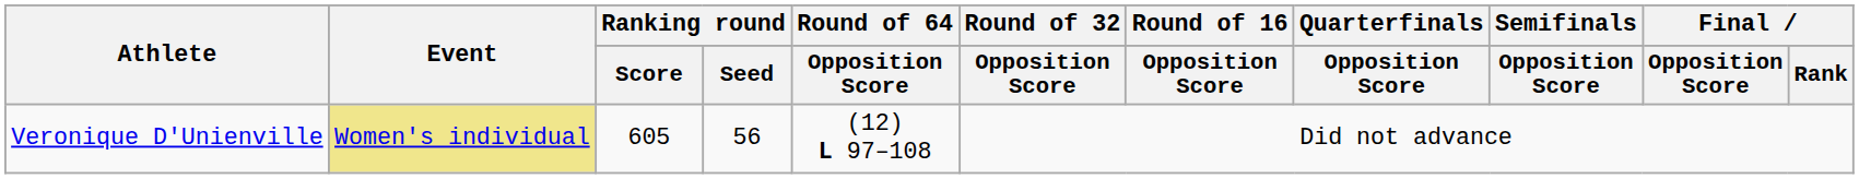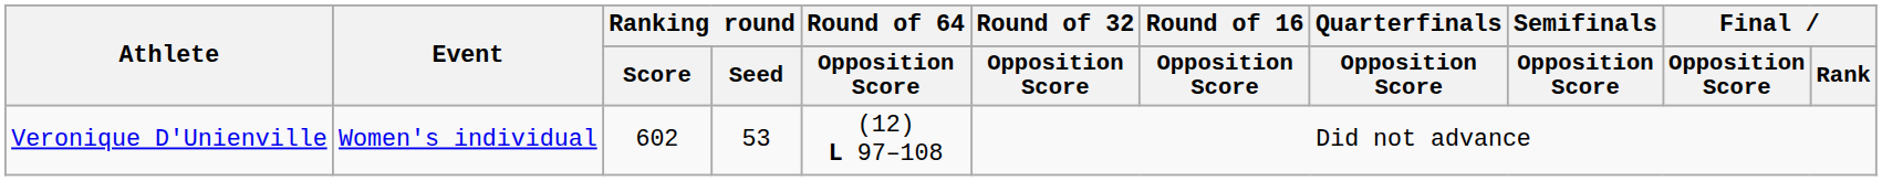Veronique D'Unienville | Event: khaki background -> no background
Veronique D'Unienville | Ranking round / Score: 605 -> 602
Veronique D'Unienville | Ranking round / Seed: 56 -> 53
